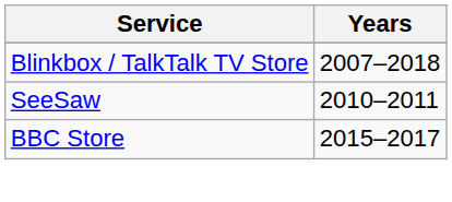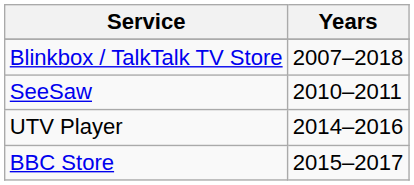+ row: UTV Player | 2014–2016
